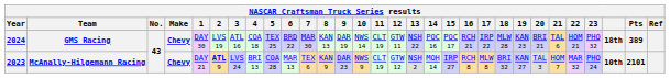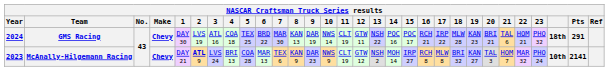GMS Racing | Pts: 389 -> 291
McAnally-Hilgemann Racing | Pts: 2101 -> 2141
